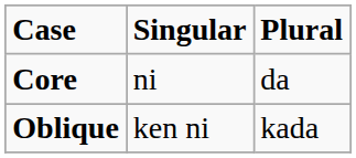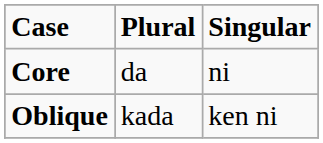columns swapped: Singular <-> Plural
